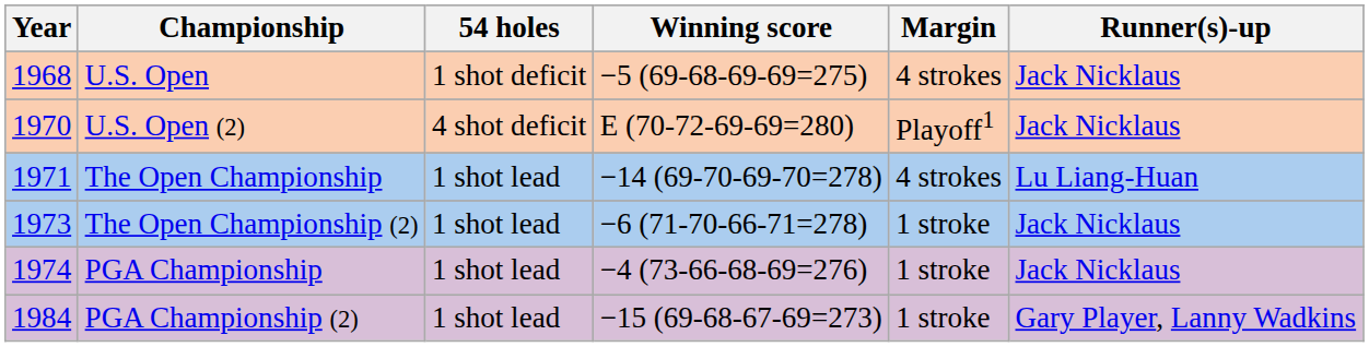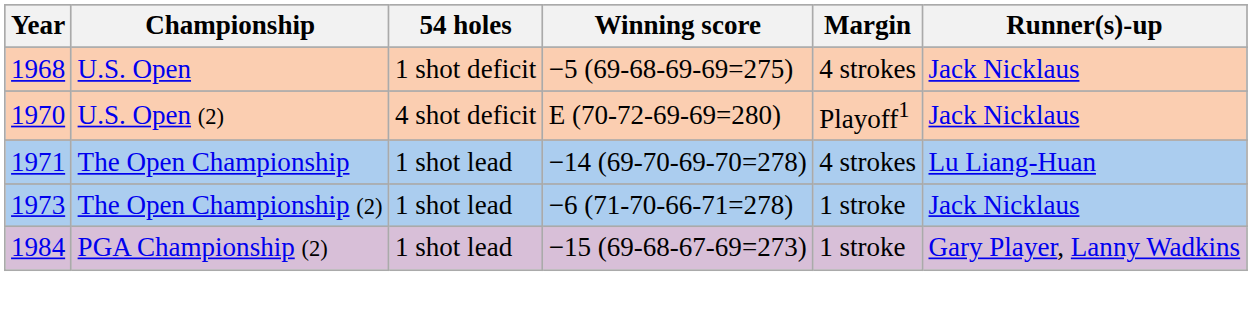- row: 1974 | PGA Championship | 1 shot lead | −4 (73-66-68-69=276) | 1 stroke | Jack Nicklaus
